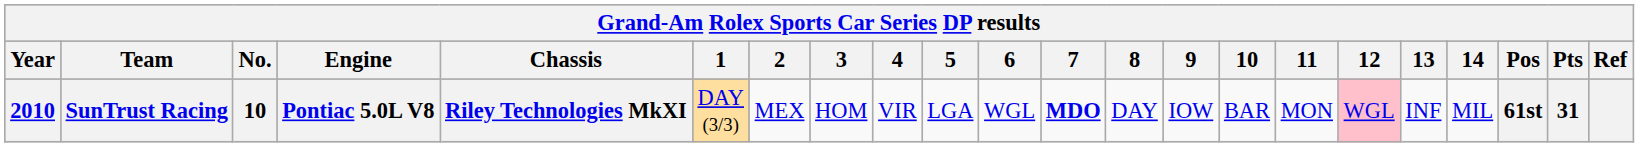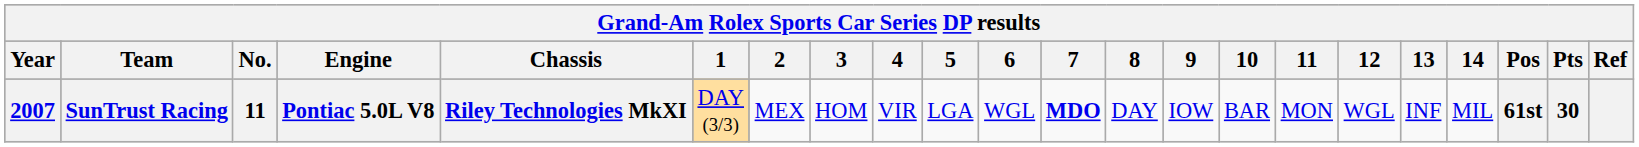SunTrust Racing | Year: 2010 -> 2007
SunTrust Racing | No.: 10 -> 11
SunTrust Racing | 12: pink background -> no background
SunTrust Racing | Pts: 31 -> 30
